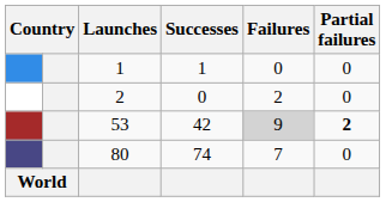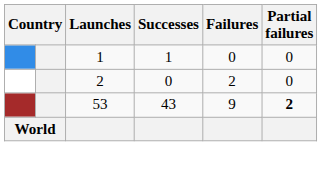53 | Successes: 42 -> 43
53 | Failures: lightgrey background -> no background
- row: 80 | 74 | 7 | 0
